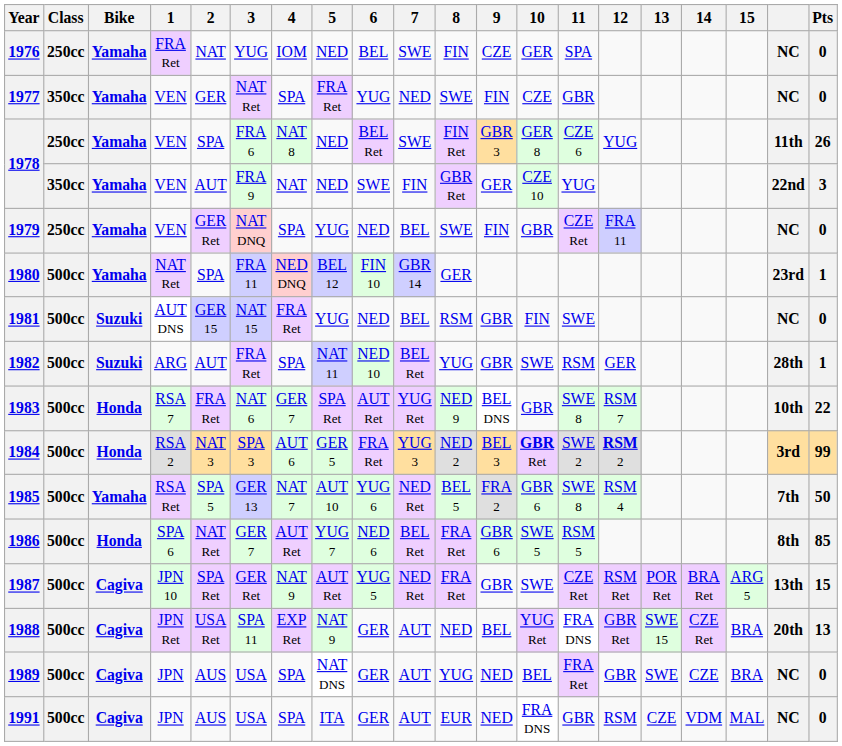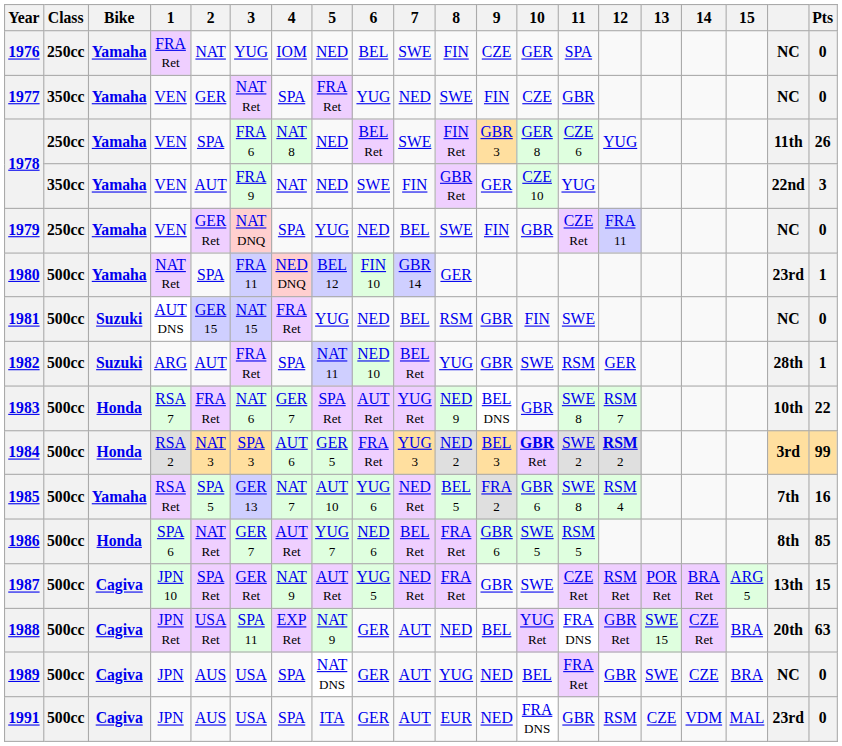1985 | Pts: 50 -> 16
1988 | Pts: 13 -> 63
1991 | column 19: NC -> 23rd
